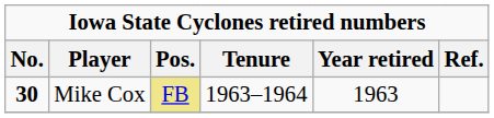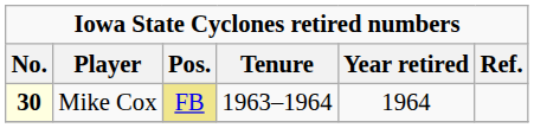Mike Cox | No.: no background -> lightyellow background
Mike Cox | Year retired: 1963 -> 1964
